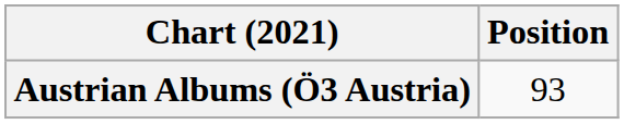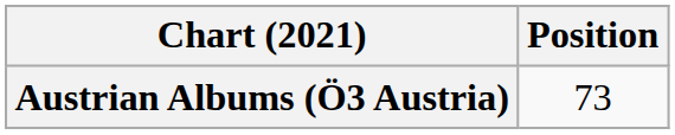Austrian Albums (Ö3 Austria) | Position: 93 -> 73
